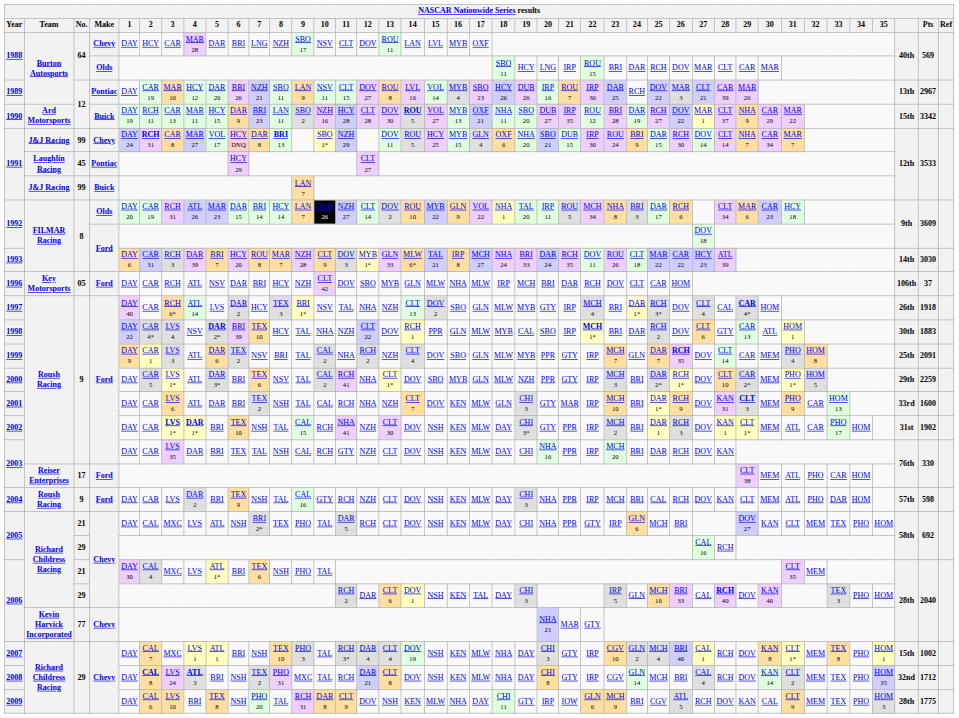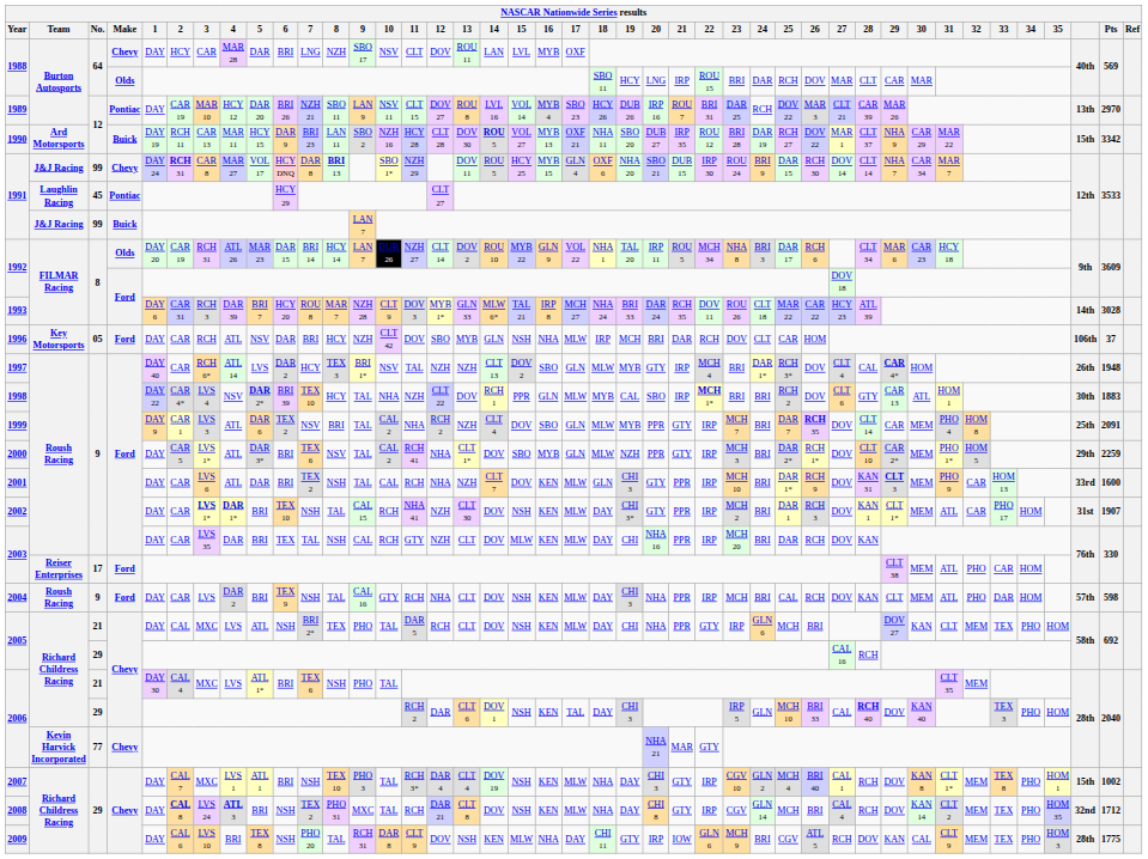1989 | 22: IRP 30 -> BRI 31
1989 | Pts: 2967 -> 2970
1993 | Pts: 3030 -> 3028
1996 | 15: MLW -> NSH
1997 | 12: NHA -> NZH
1997 | Pts: 1918 -> 1948
1998 | 24: DAR -> BRI
1999 | 24: GLN -> BRI
2001 | 21: MAR -> PPR
2002 | Pts: 1902 -> 1907
2003 / 9 | 15: NSH -> MLW
2004 | 12: NZH -> NHA
